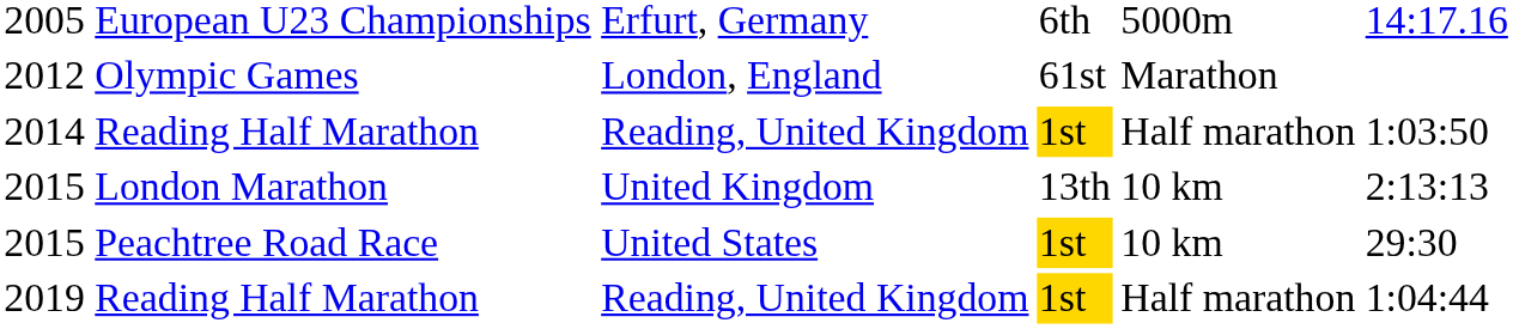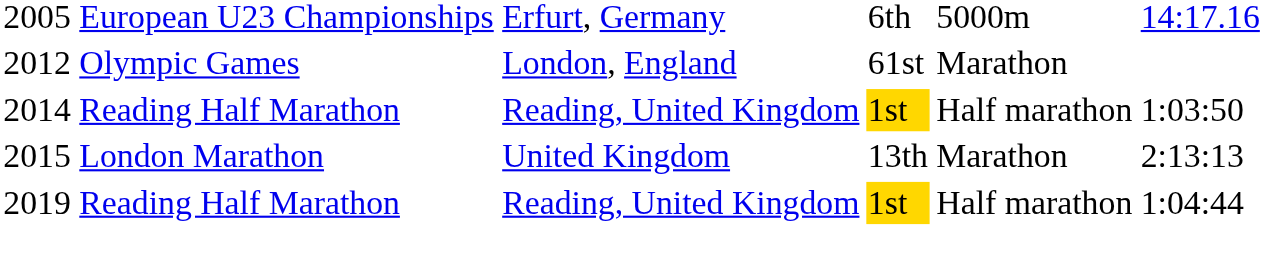2015 / London Marathon | column 5: 10 km -> Marathon
- row: 2015 | Peachtree Road Race | United States | 1st | 10 km | 29:30
